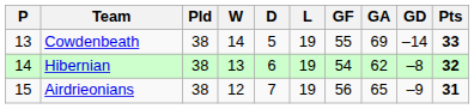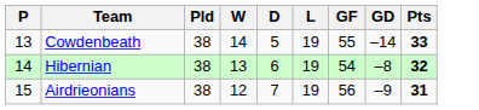- column: GA | 69 | 62 | 65
